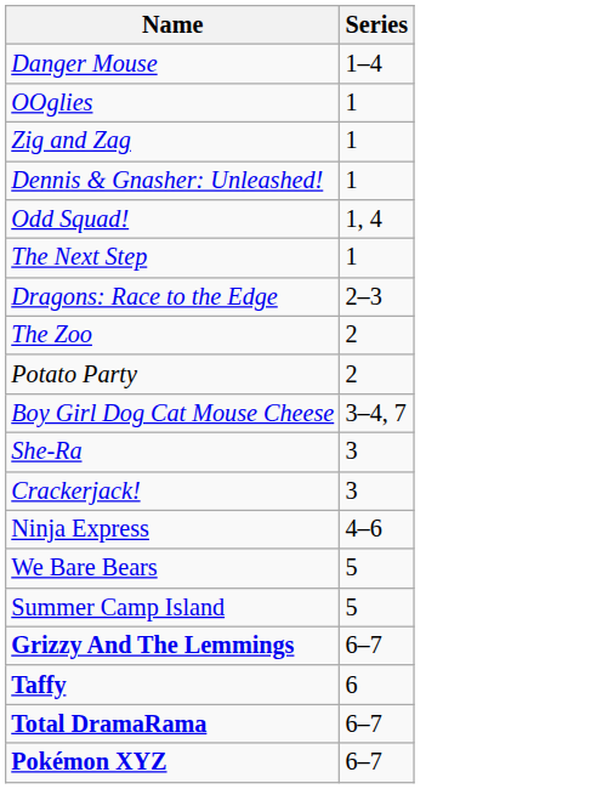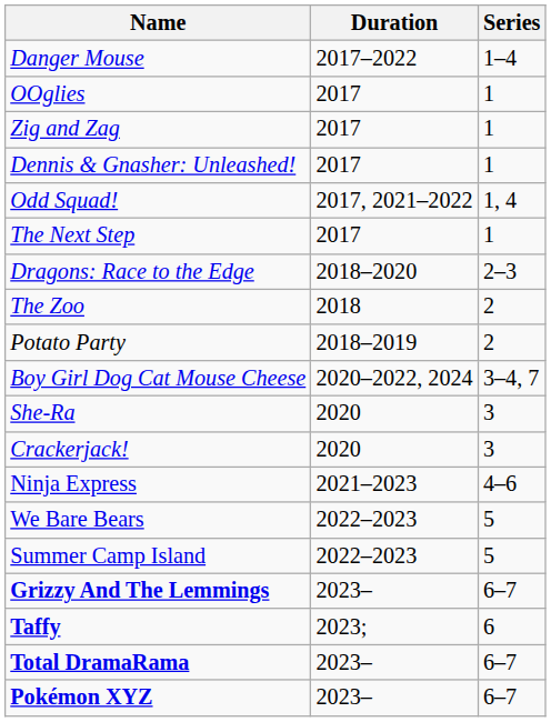+ column: Duration | 2017–2022 | 2017 | 2017 | 2017 | 2017, 2021–2022 | 2017 | 2018–2020 | 2018 | 2018–2019 | 2020–2022, 2024 | 2020 | 2020 | 2021–2023 | 2022–2023 | 2022–2023 | 2023– | 2023; | 2023– | 2023–
